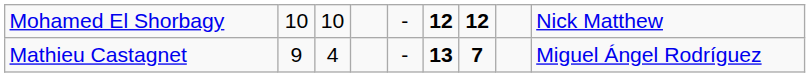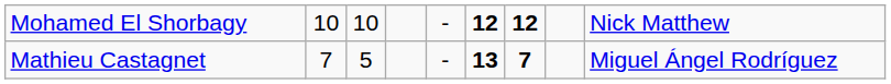Mathieu Castagnet | column 2: 9 -> 7
Mathieu Castagnet | column 3: 4 -> 5
